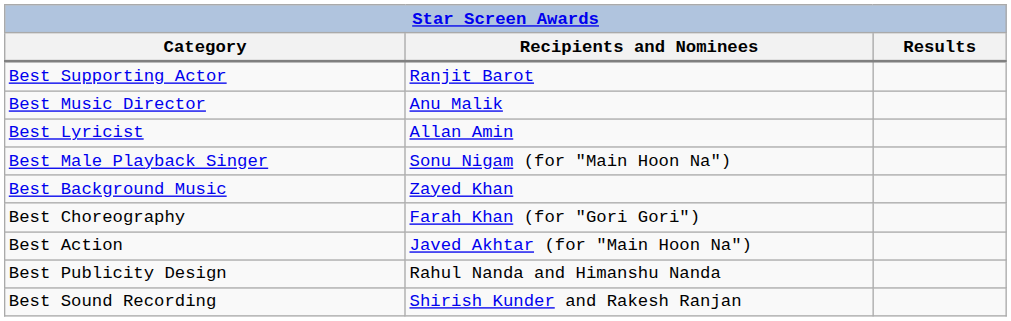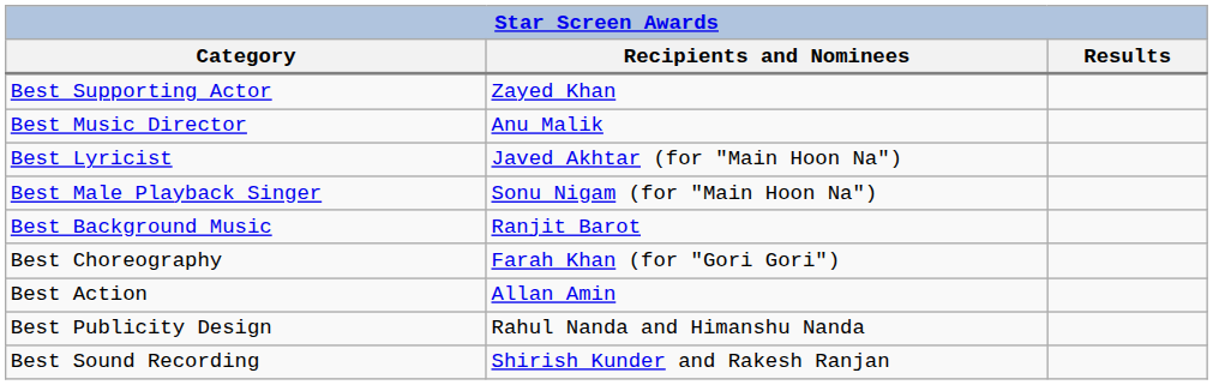Best Supporting Actor | Recipients and Nominees: Ranjit Barot -> Zayed Khan
Best Lyricist | Recipients and Nominees: Allan Amin -> Javed Akhtar (for "Main Hoon Na")
Best Background Music | Recipients and Nominees: Zayed Khan -> Ranjit Barot
Best Action | Recipients and Nominees: Javed Akhtar (for "Main Hoon Na") -> Allan Amin
